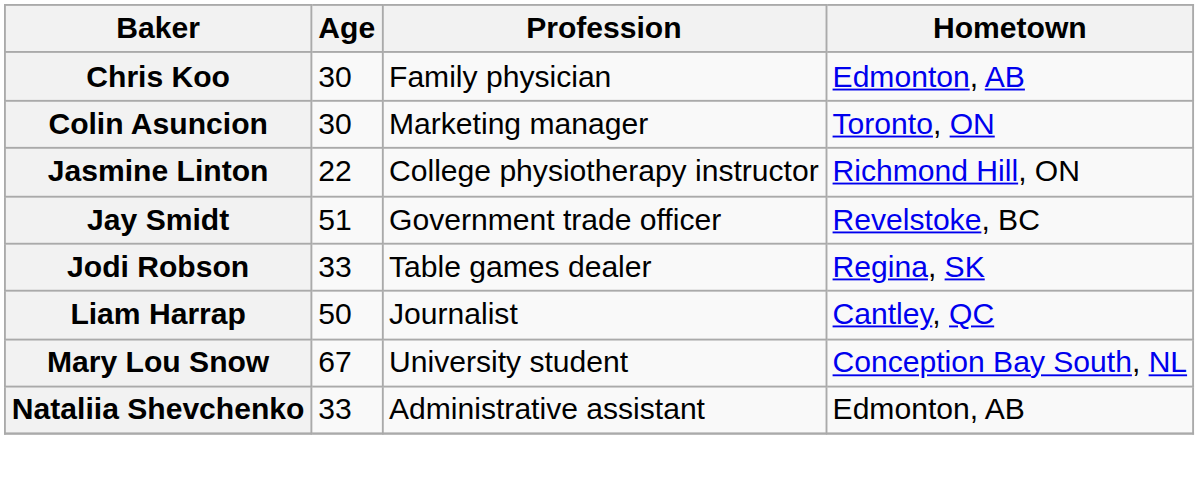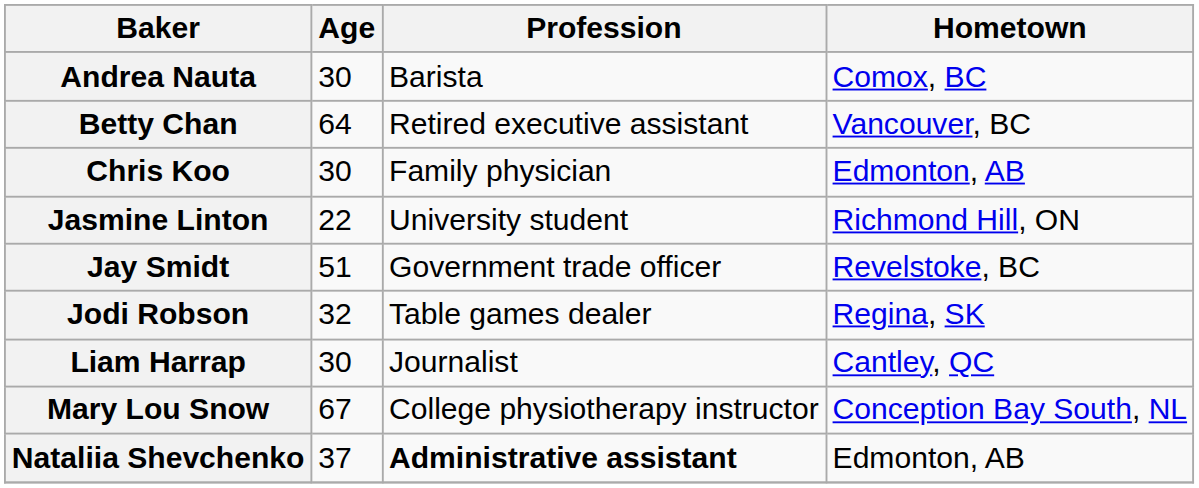+ row: Andrea Nauta | 30 | Barista | Comox, BC
+ row: Betty Chan | 64 | Retired executive assistant | Vancouver, BC
- row: Colin Asuncion | 30 | Marketing manager | Toronto, ON
Jasmine Linton | Profession: College physiotherapy instructor -> University student
Jodi Robson | Age: 33 -> 32
Liam Harrap | Age: 50 -> 30
Mary Lou Snow | Profession: University student -> College physiotherapy instructor
Nataliia Shevchenko | Age: 33 -> 37
Nataliia Shevchenko | Profession: normal -> bold
